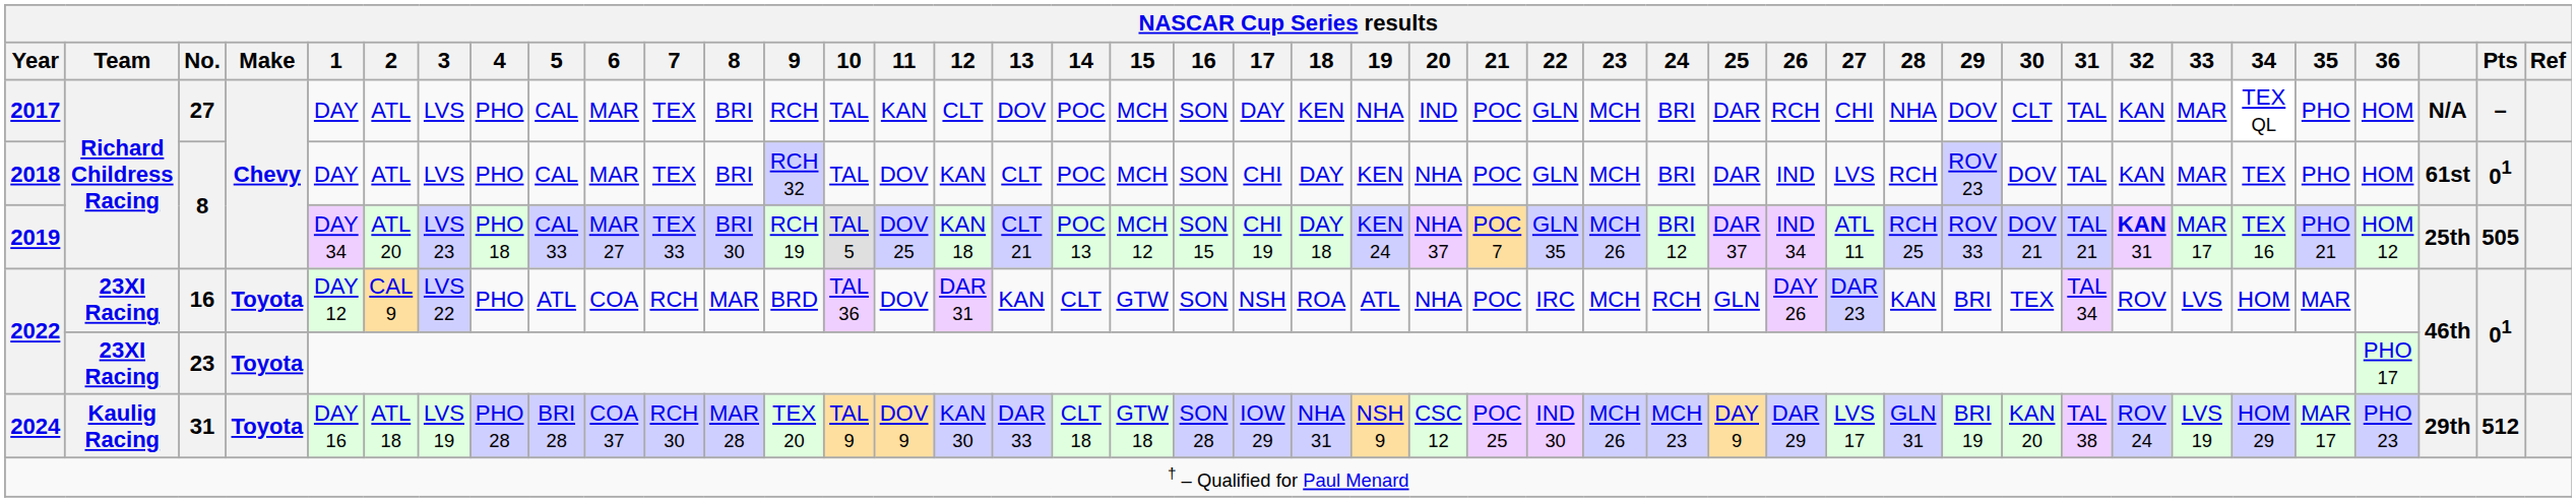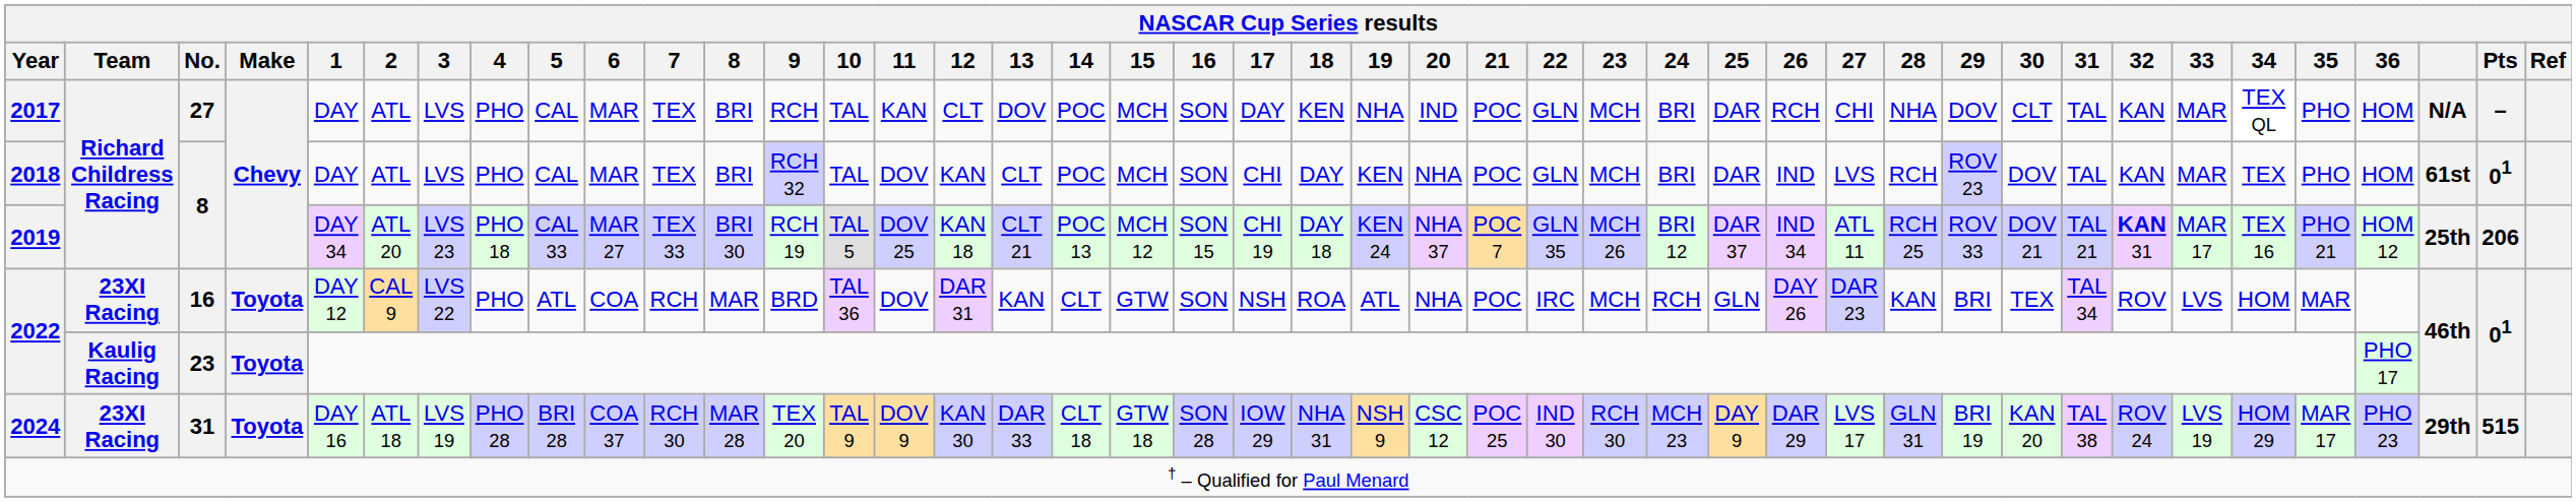2019 | Pts: 505 -> 206
2022 / 23 | Team: 23XI Racing -> Kaulig Racing
2024 | Team: Kaulig Racing -> 23XI Racing
2024 | 23: MCH 26 -> RCH 30
2024 | Pts: 512 -> 515
